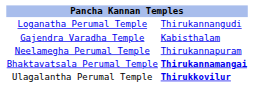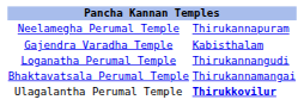rows swapped: Loganatha Perumal Temple <-> Neelamegha Perumal Temple
Bhaktavatsala Perumal Temple | column 2: bold -> normal
